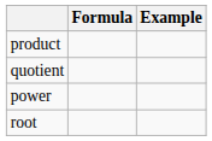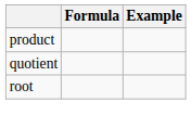- row: power
